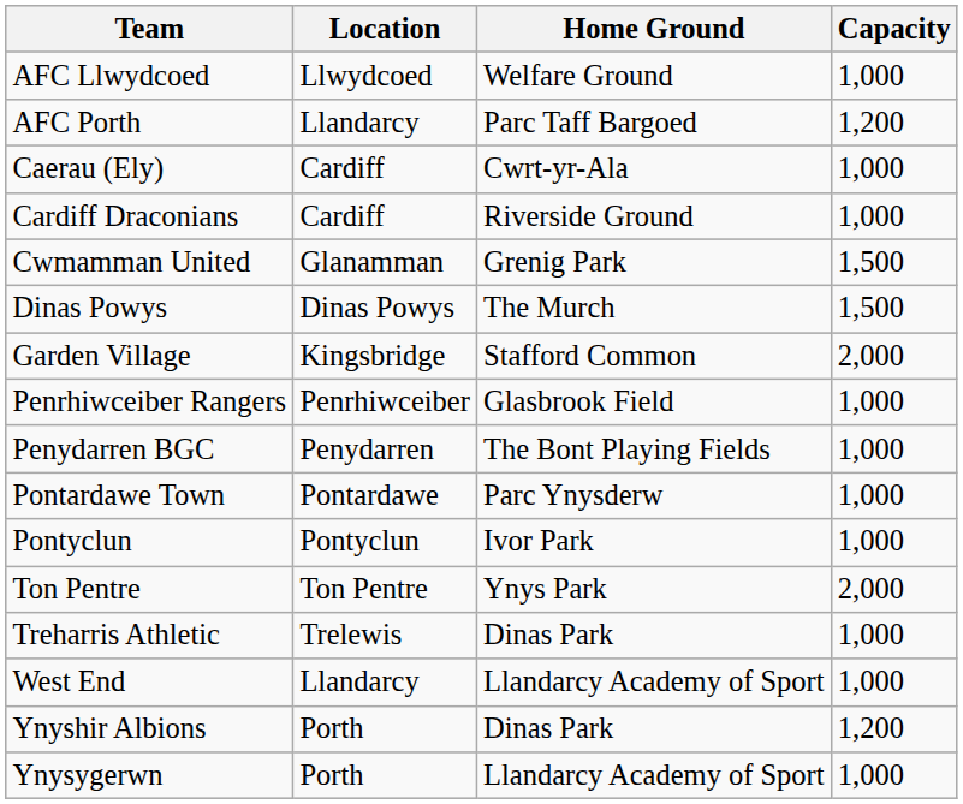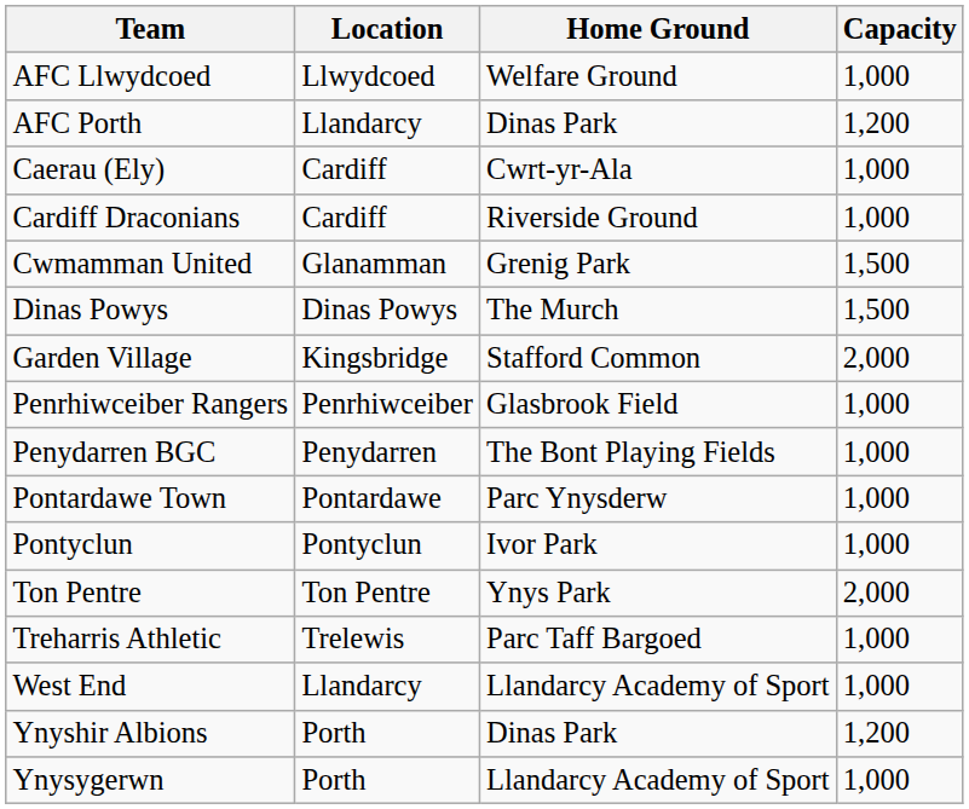AFC Porth | Home Ground: Parc Taff Bargoed -> Dinas Park
Treharris Athletic | Home Ground: Dinas Park -> Parc Taff Bargoed
